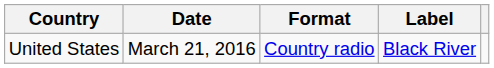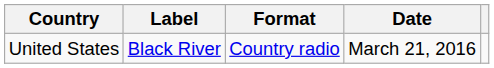columns swapped: Date <-> Label
